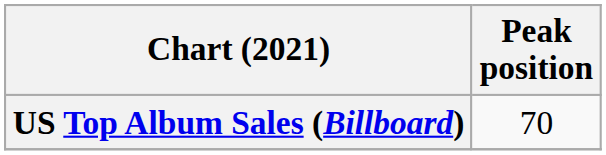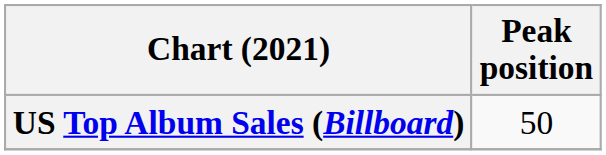US Top Album Sales (Billboard) | Peak position: 70 -> 50
